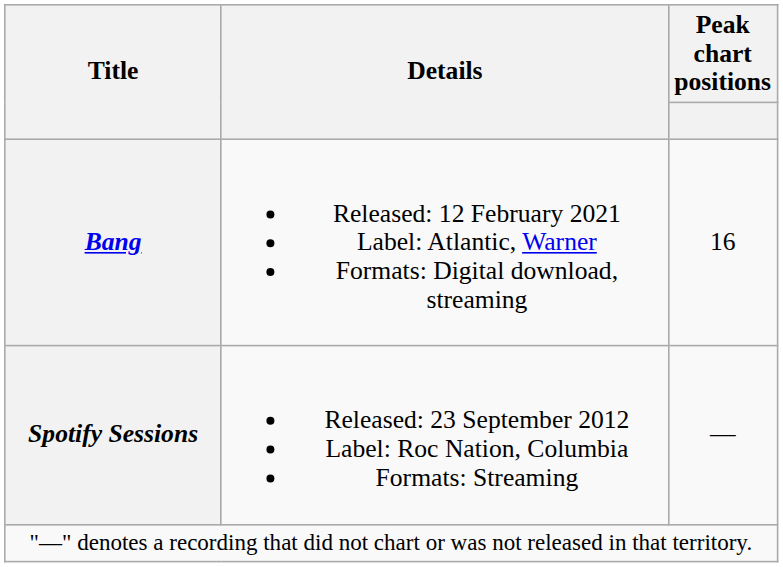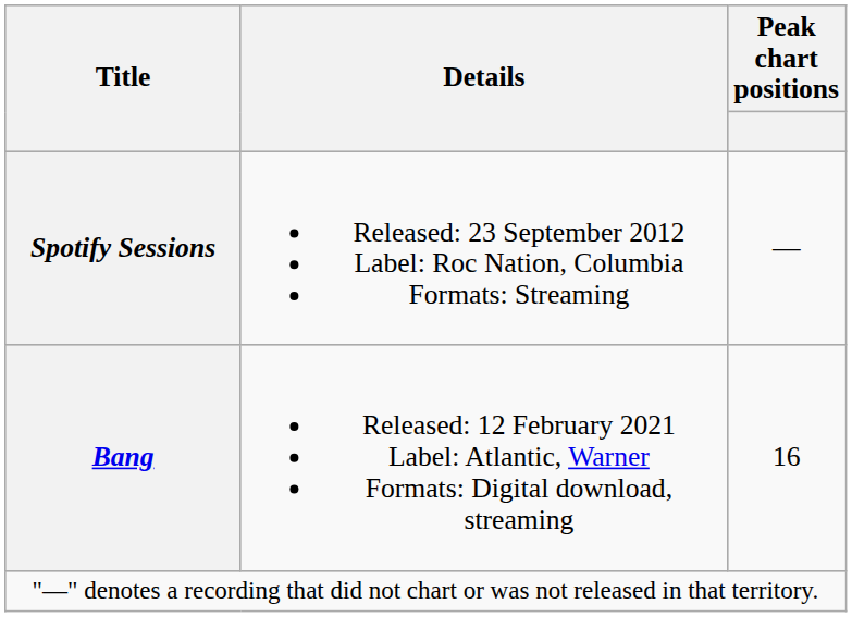rows swapped: Spotify Sessions <-> Bang
